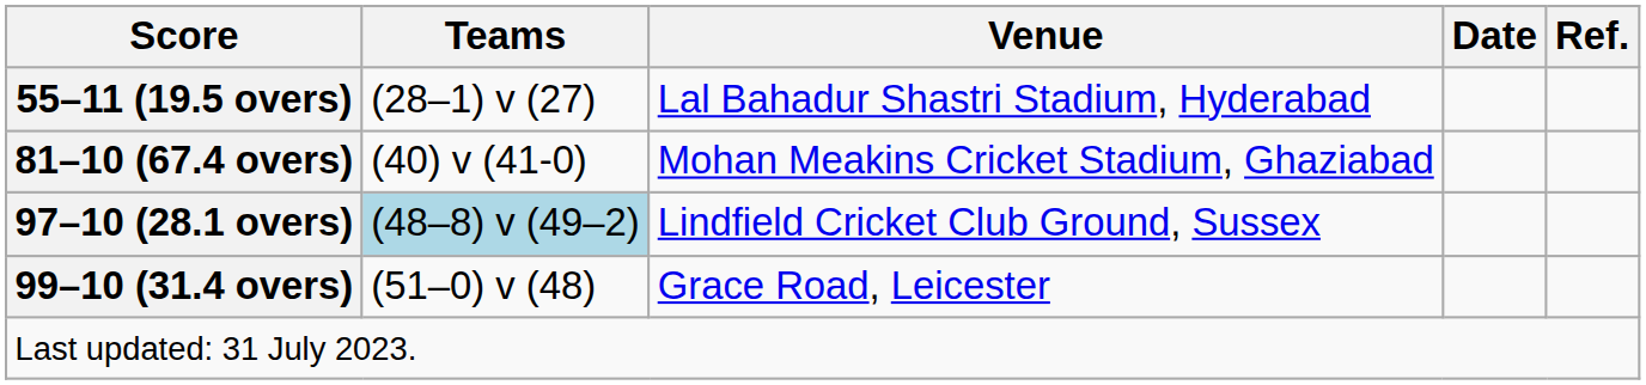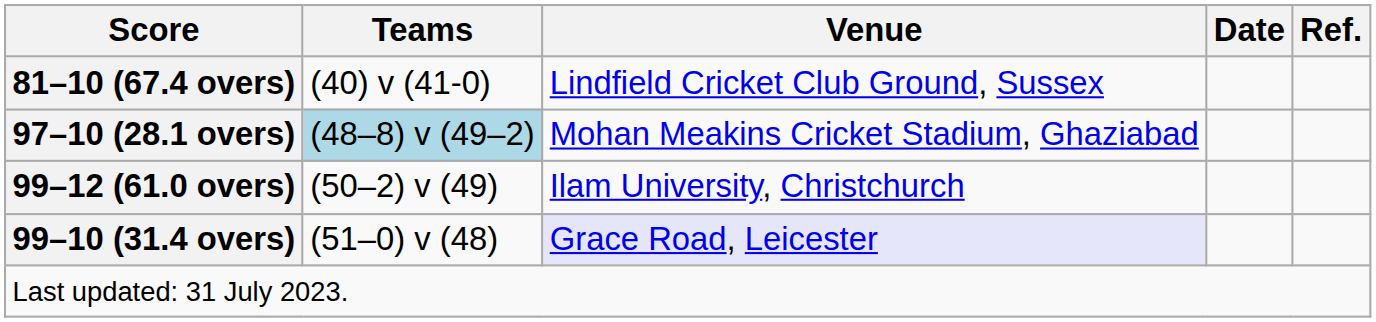- row: 55–11 (19.5 overs) | (28–1) v (27) | Lal Bahadur Shastri Stadium, Hyderabad
81–10 (67.4 overs) | Venue: Mohan Meakins Cricket Stadium, Ghaziabad -> Lindfield Cricket Club Ground, Sussex
97–10 (28.1 overs) | Venue: Lindfield Cricket Club Ground, Sussex -> Mohan Meakins Cricket Stadium, Ghaziabad
+ row: 99–12 (61.0 overs) | (50–2) v (49) | Ilam University, Christchurch
99–10 (31.4 overs) | Venue: no background -> lavender background
